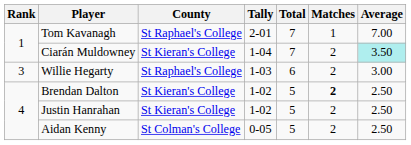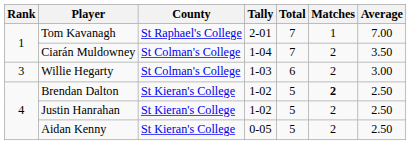Ciarán Muldowney | County: St Kieran's College -> St Colman's College
Ciarán Muldowney | Average: paleturquoise background -> no background
Willie Hegarty | County: St Raphael's College -> St Colman's College
Aidan Kenny | County: St Colman's College -> St Kieran's College
